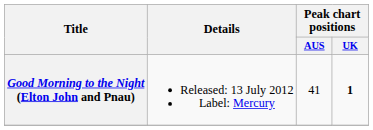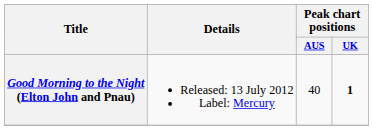Good Morning to the Night (Elton John and Pnau) | Peak chart positions / AUS: 41 -> 40
